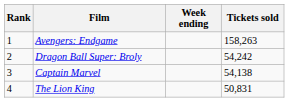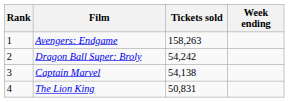columns swapped: Tickets sold <-> Week ending
